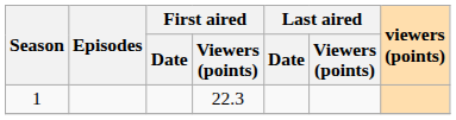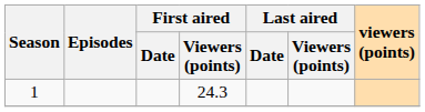1 | First aired / Viewers (points): 22.3 -> 24.3
